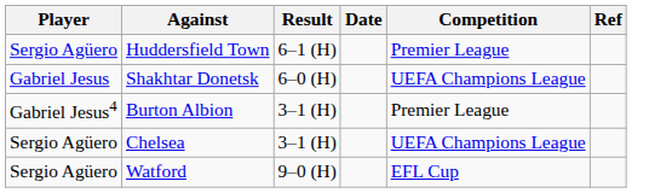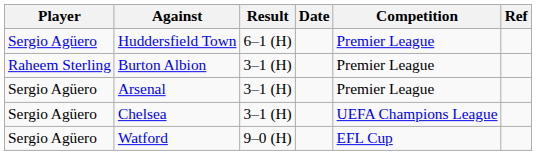- row: Gabriel Jesus | Shakhtar Donetsk | 6–0 (H) | UEFA Champions League
Burton Albion | Player: Gabriel Jesus4 -> Raheem Sterling
+ row: Sergio Agüero | Arsenal | 3–1 (H) | Premier League
